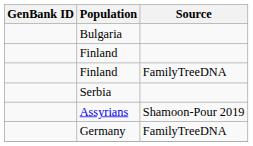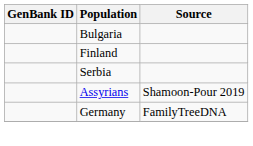- row: Finland | FamilyTreeDNA
